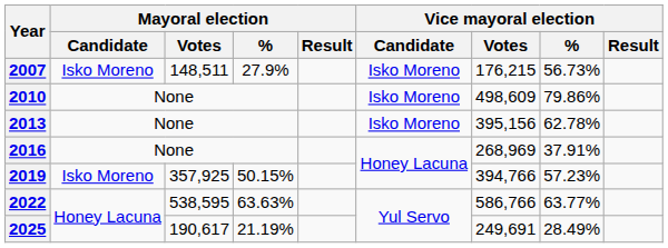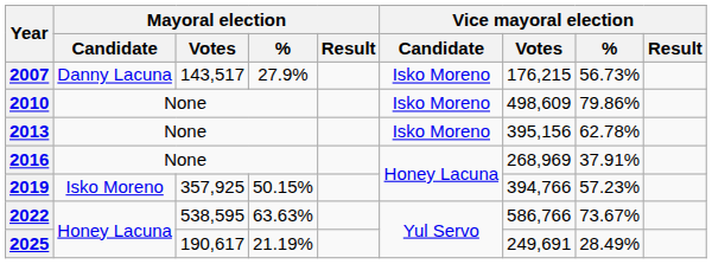2007 | Mayoral election / Candidate: Isko Moreno -> Danny Lacuna
2007 | Mayoral election / Votes: 148,511 -> 143,517
2022 | Vice mayoral election / %: 63.77% -> 73.67%
